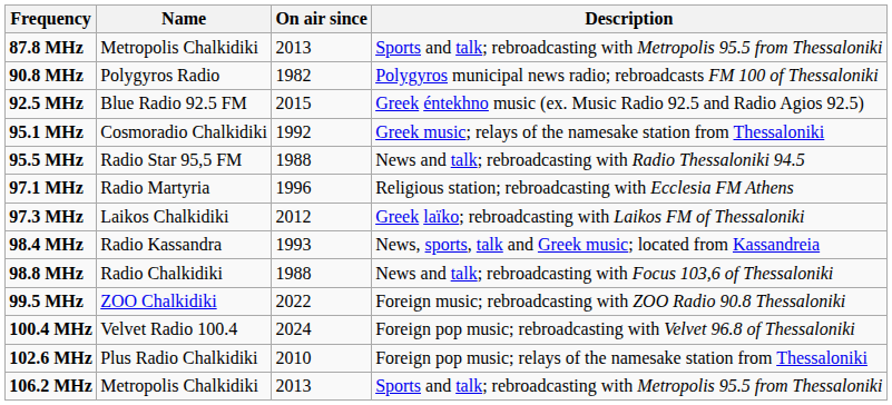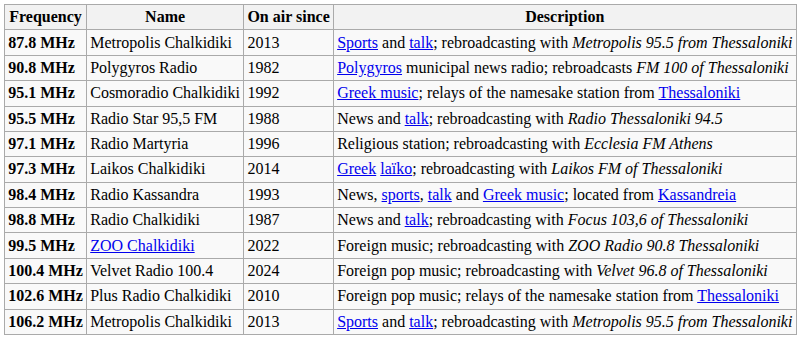- row: 92.5 MHz | Blue Radio 92.5 FM | 2015 | Greek éntekhno music (ex. Music Radio 92.5 and Radio Agios 92.5)
97.3 MHz | On air since: 2012 -> 2014
98.8 MHz | On air since: 1988 -> 1987
